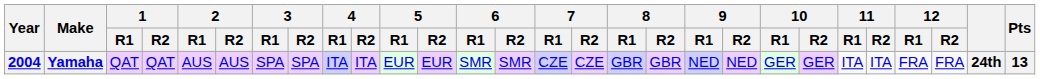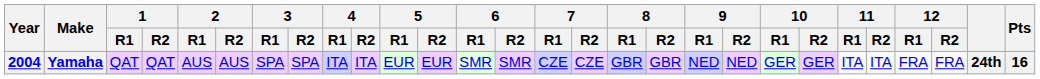Yamaha | Pts: 13 -> 16
